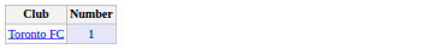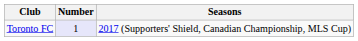+ column: Seasons | 2017 (Supporters' Shield, Canadian Championship, MLS Cup)
